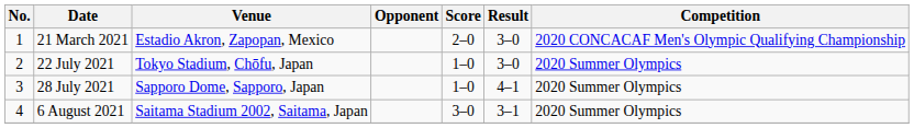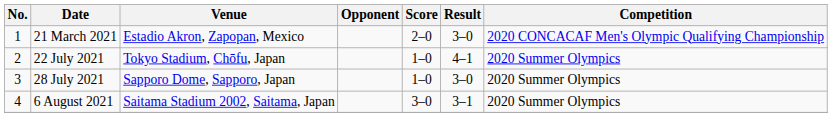22 July 2021 | Result: 3–0 -> 4–1
28 July 2021 | Result: 4–1 -> 3–0
